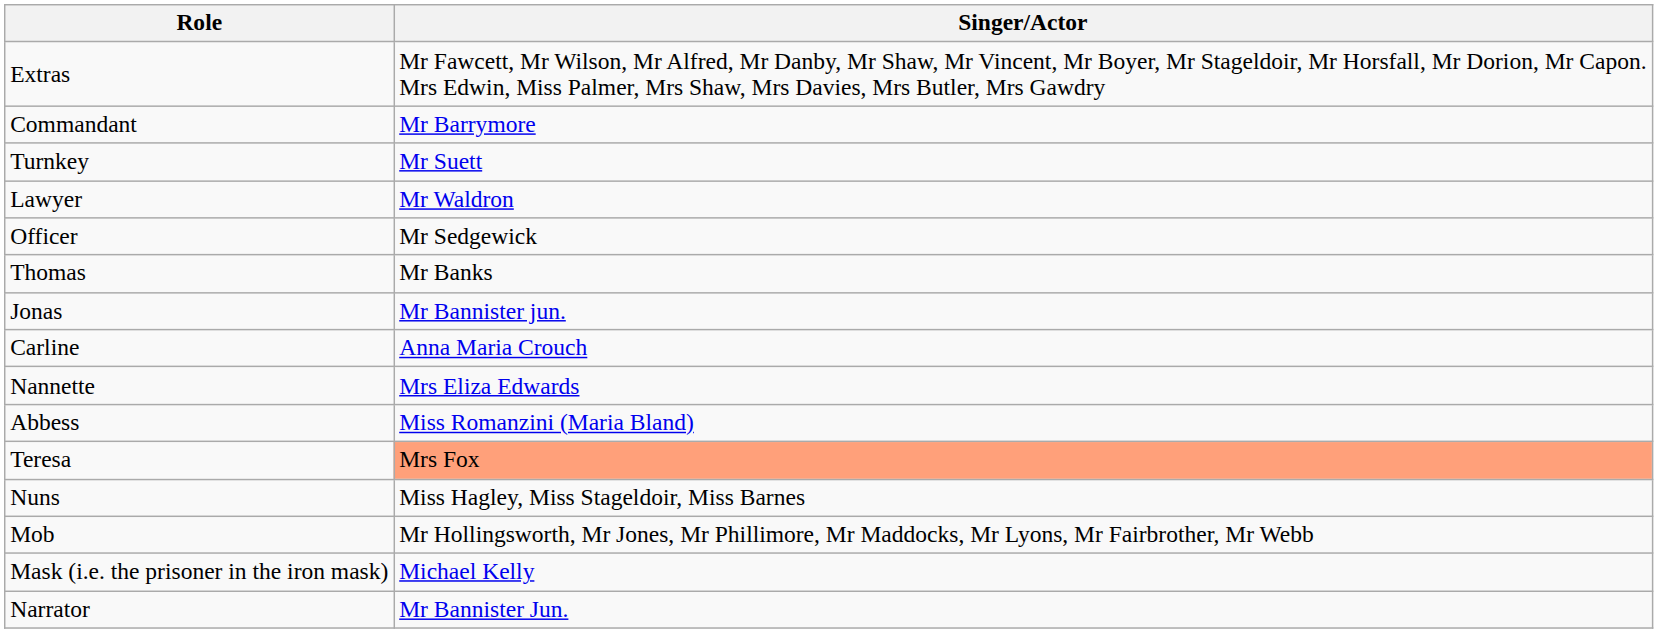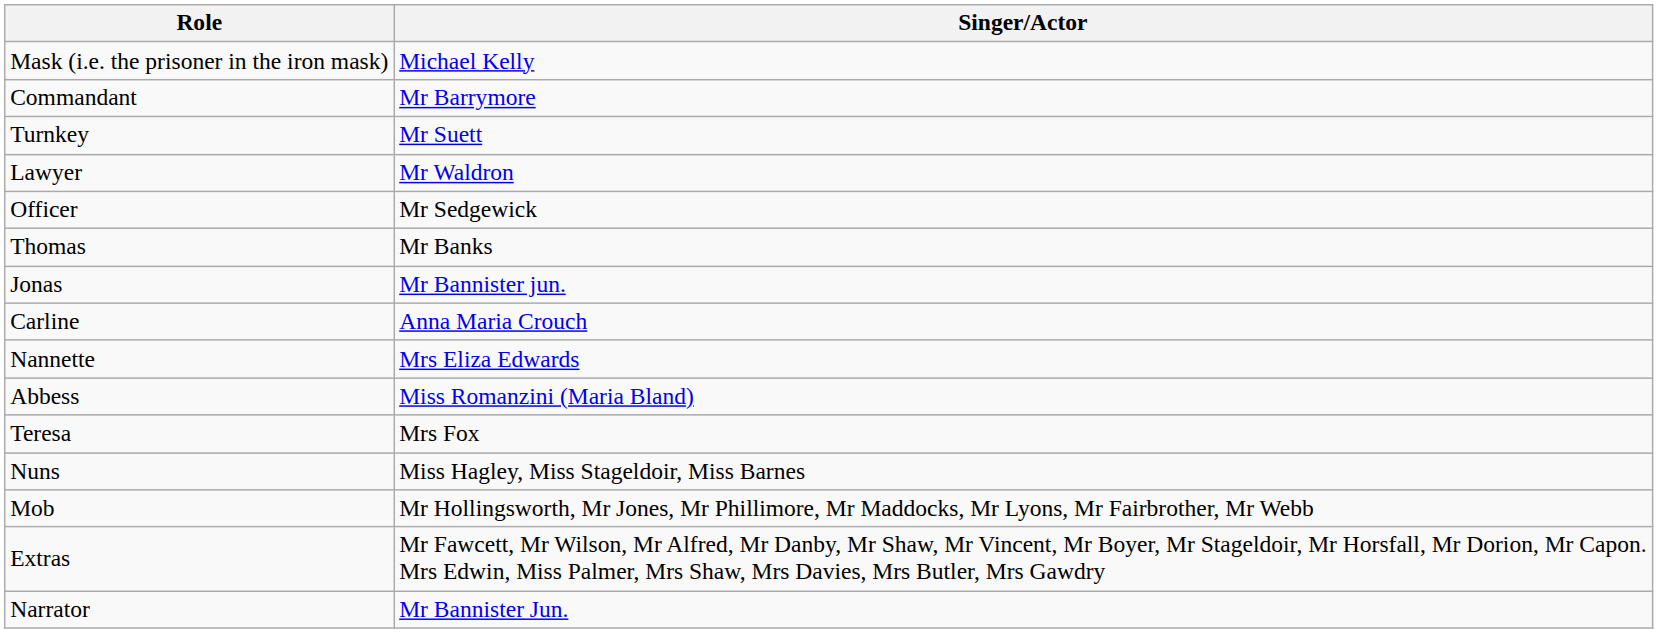rows swapped: Mask (i.e. the prisoner in the iron mask) <-> Extras
Teresa | Singer/Actor: lightsalmon background -> no background
